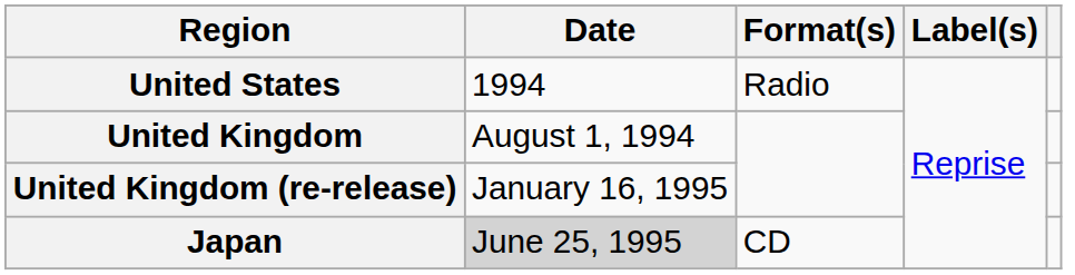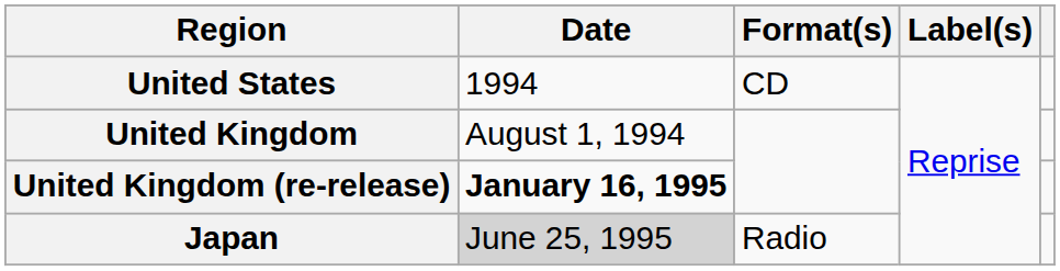United States | Format(s): Radio -> CD
United Kingdom (re-release) | Date: normal -> bold
Japan | Format(s): CD -> Radio
